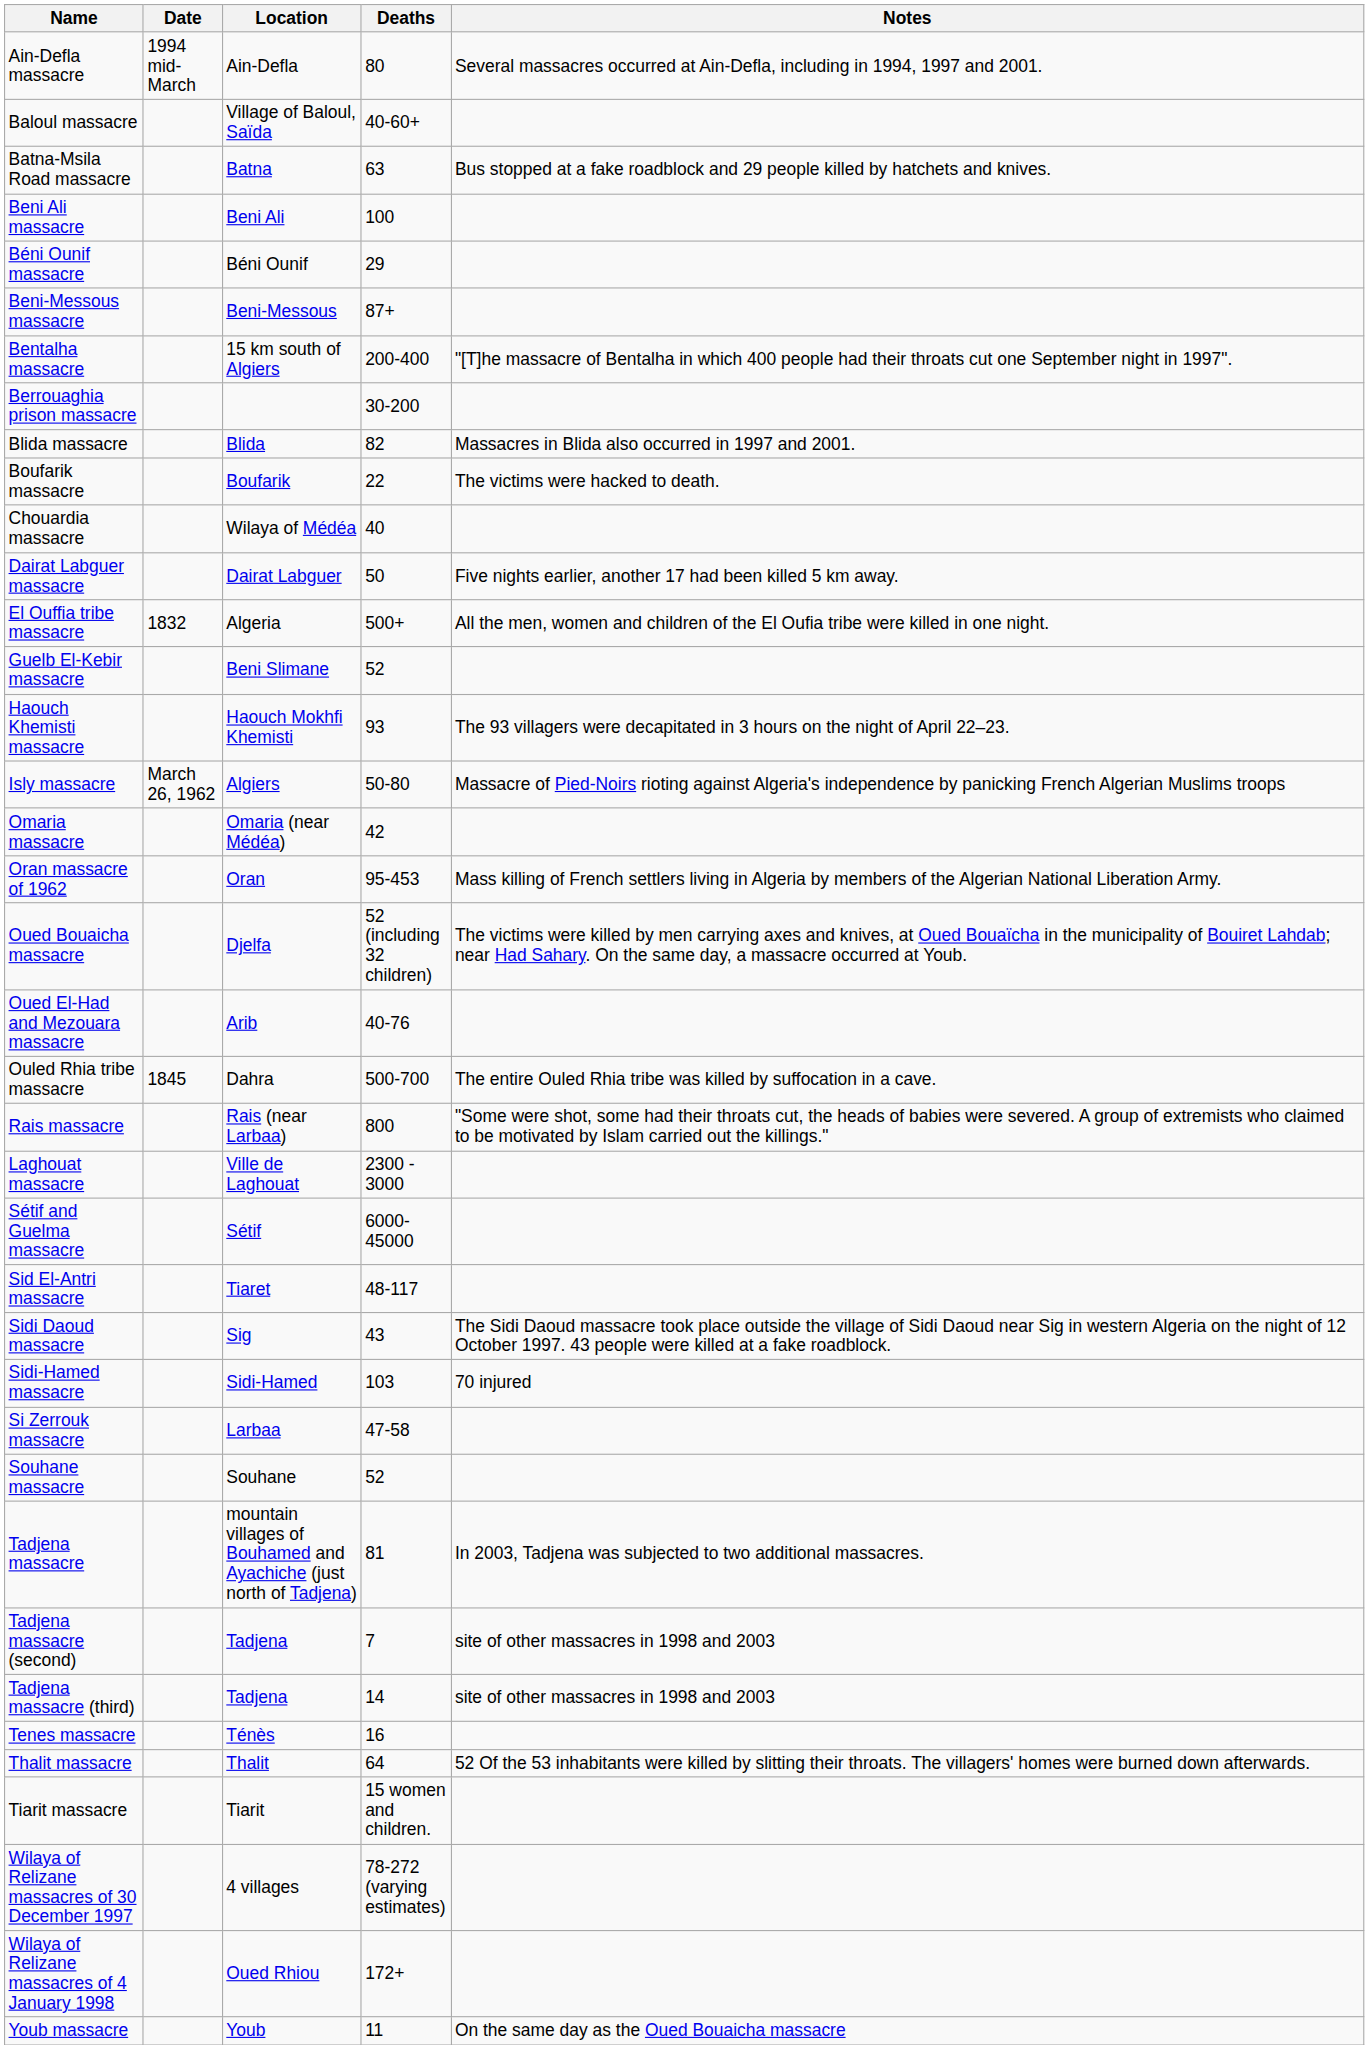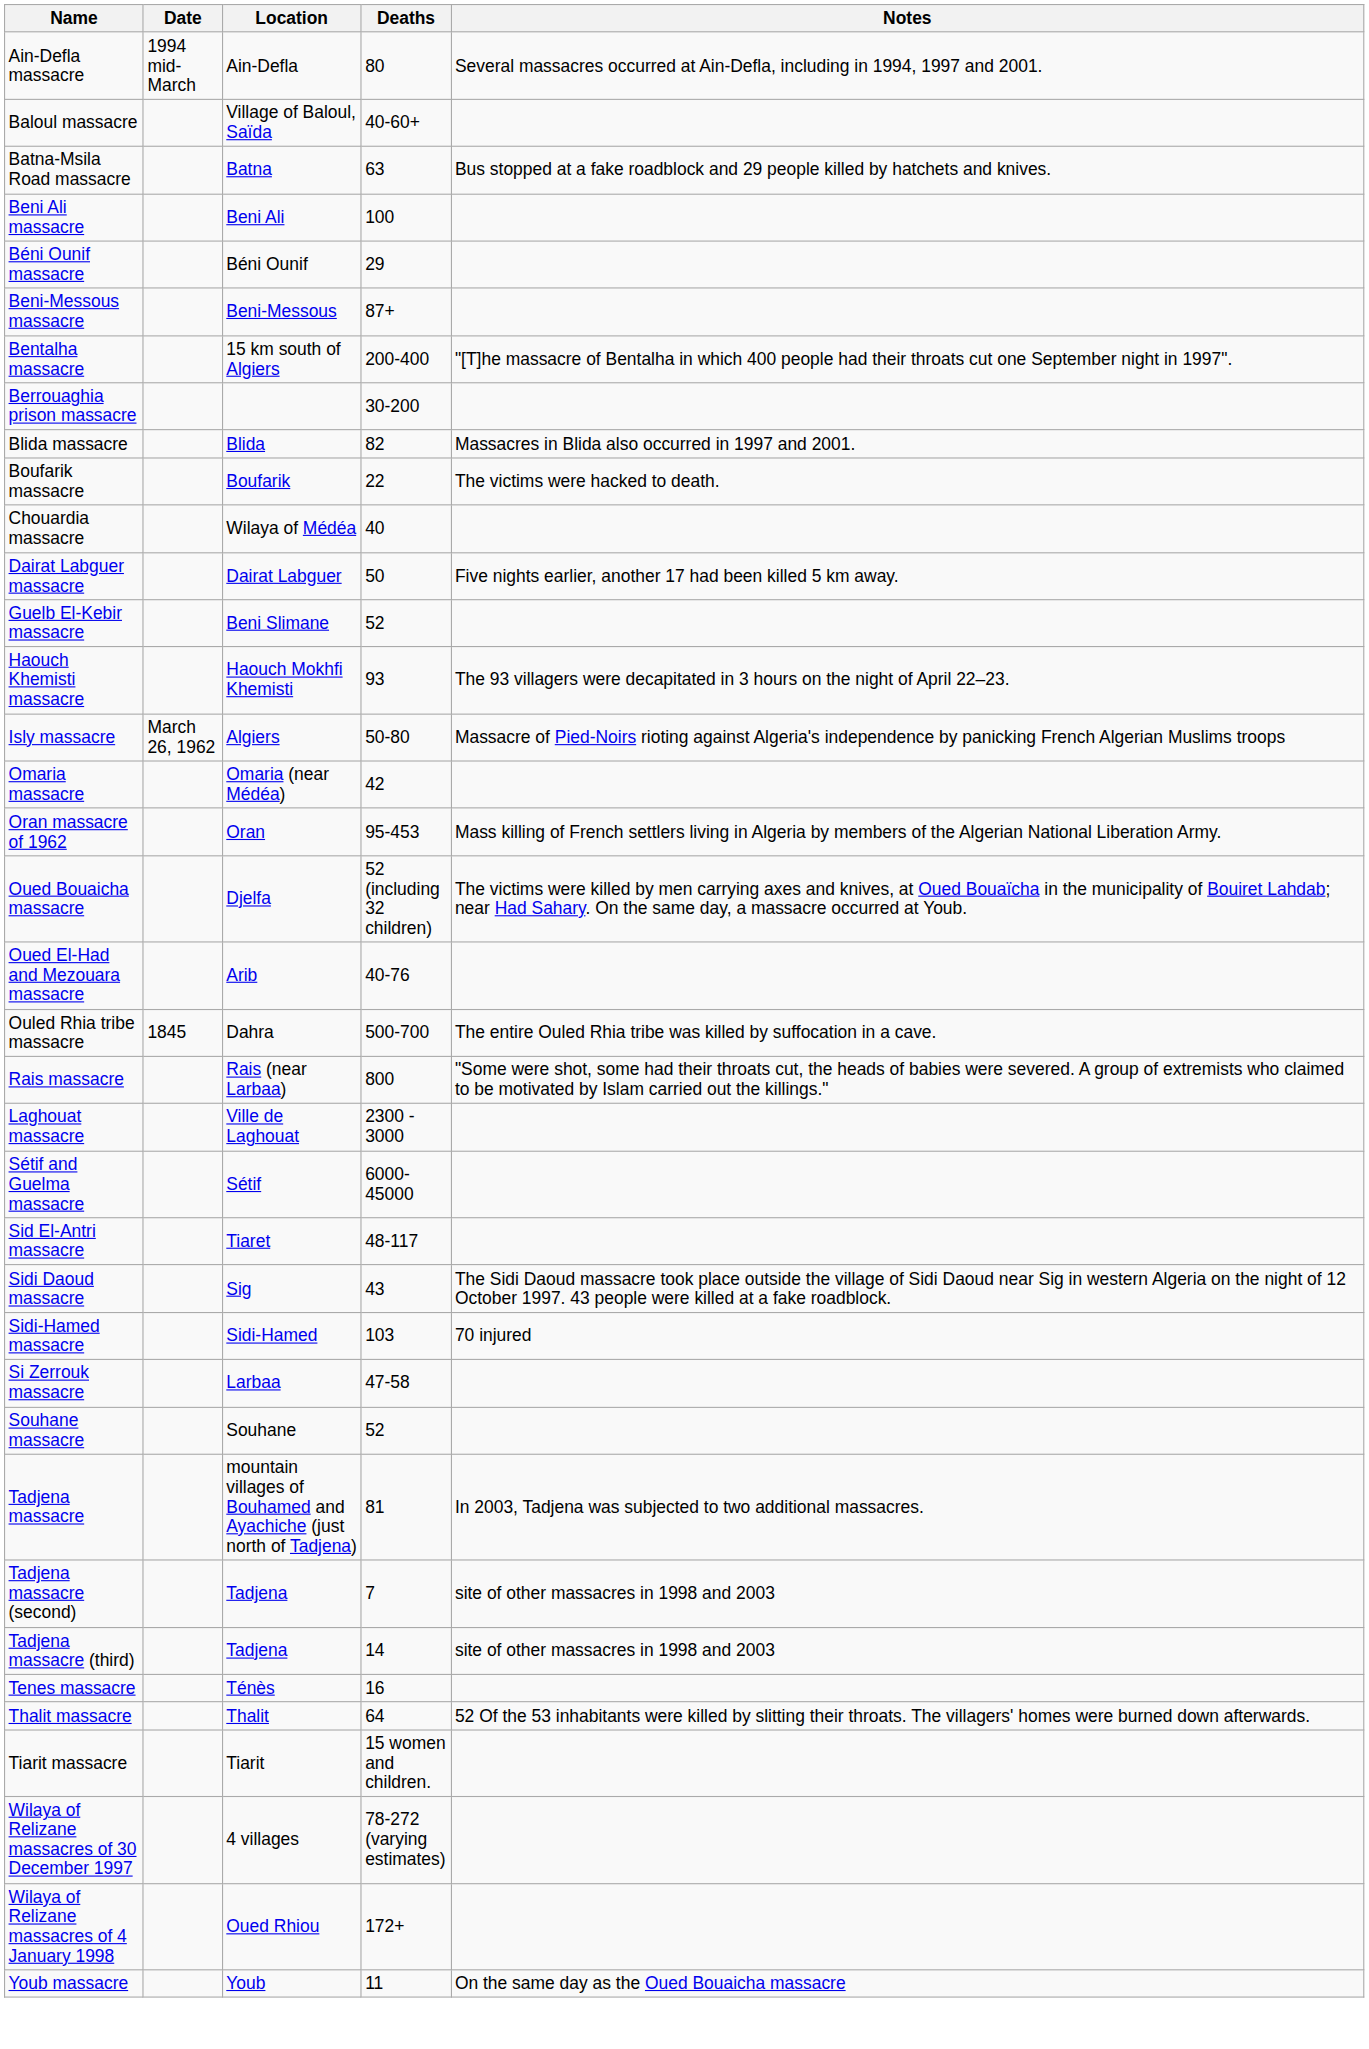- row: El Ouffia tribe massacre | 1832 | Algeria | 500+ | All the men, women and children of the El Oufia tribe were killed in one night.
